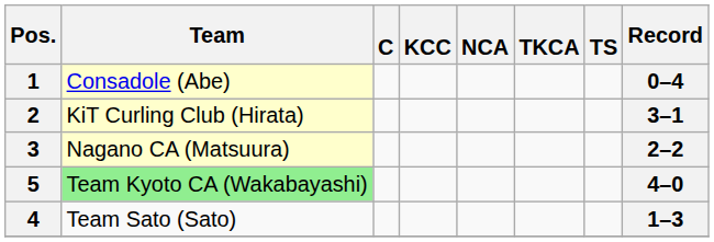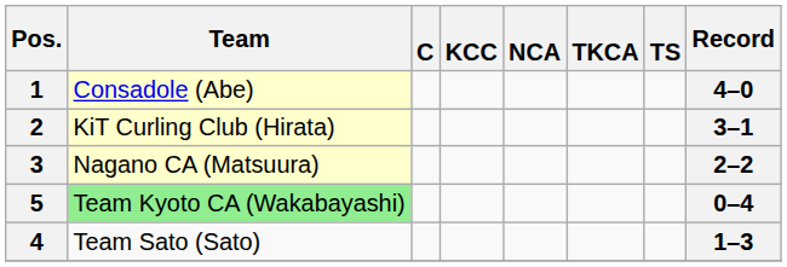1 | Record: 0–4 -> 4–0
5 | Record: 4–0 -> 0–4
